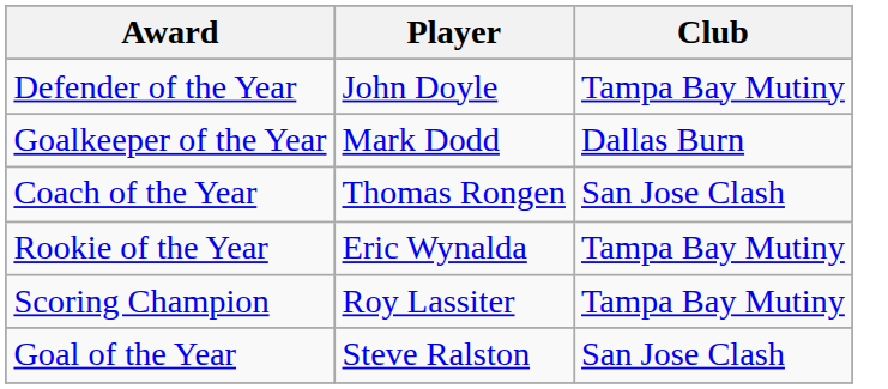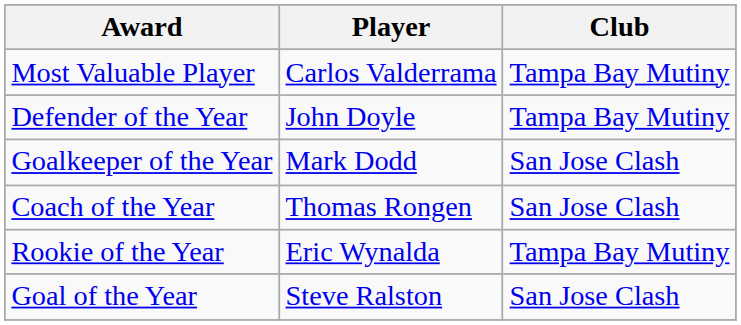+ row: Most Valuable Player | Carlos Valderrama | Tampa Bay Mutiny
Goalkeeper of the Year | Club: Dallas Burn -> San Jose Clash
- row: Scoring Champion | Roy Lassiter | Tampa Bay Mutiny
